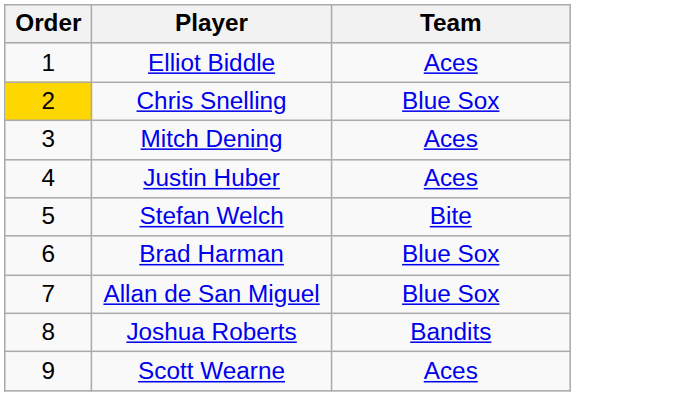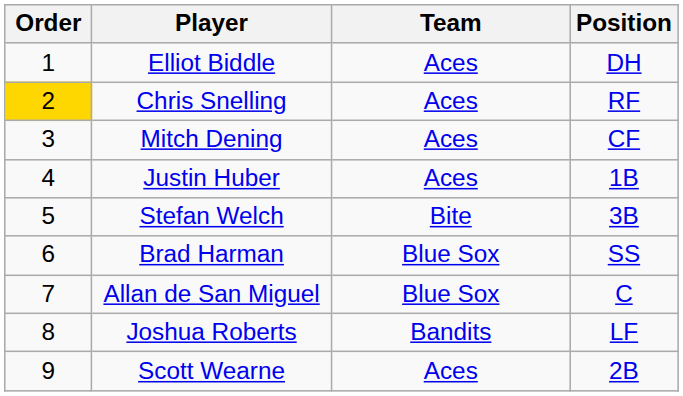+ column: Position | DH | RF | CF | 1B | 3B | SS | C | LF | 2B
Chris Snelling | Team: Blue Sox -> Aces
